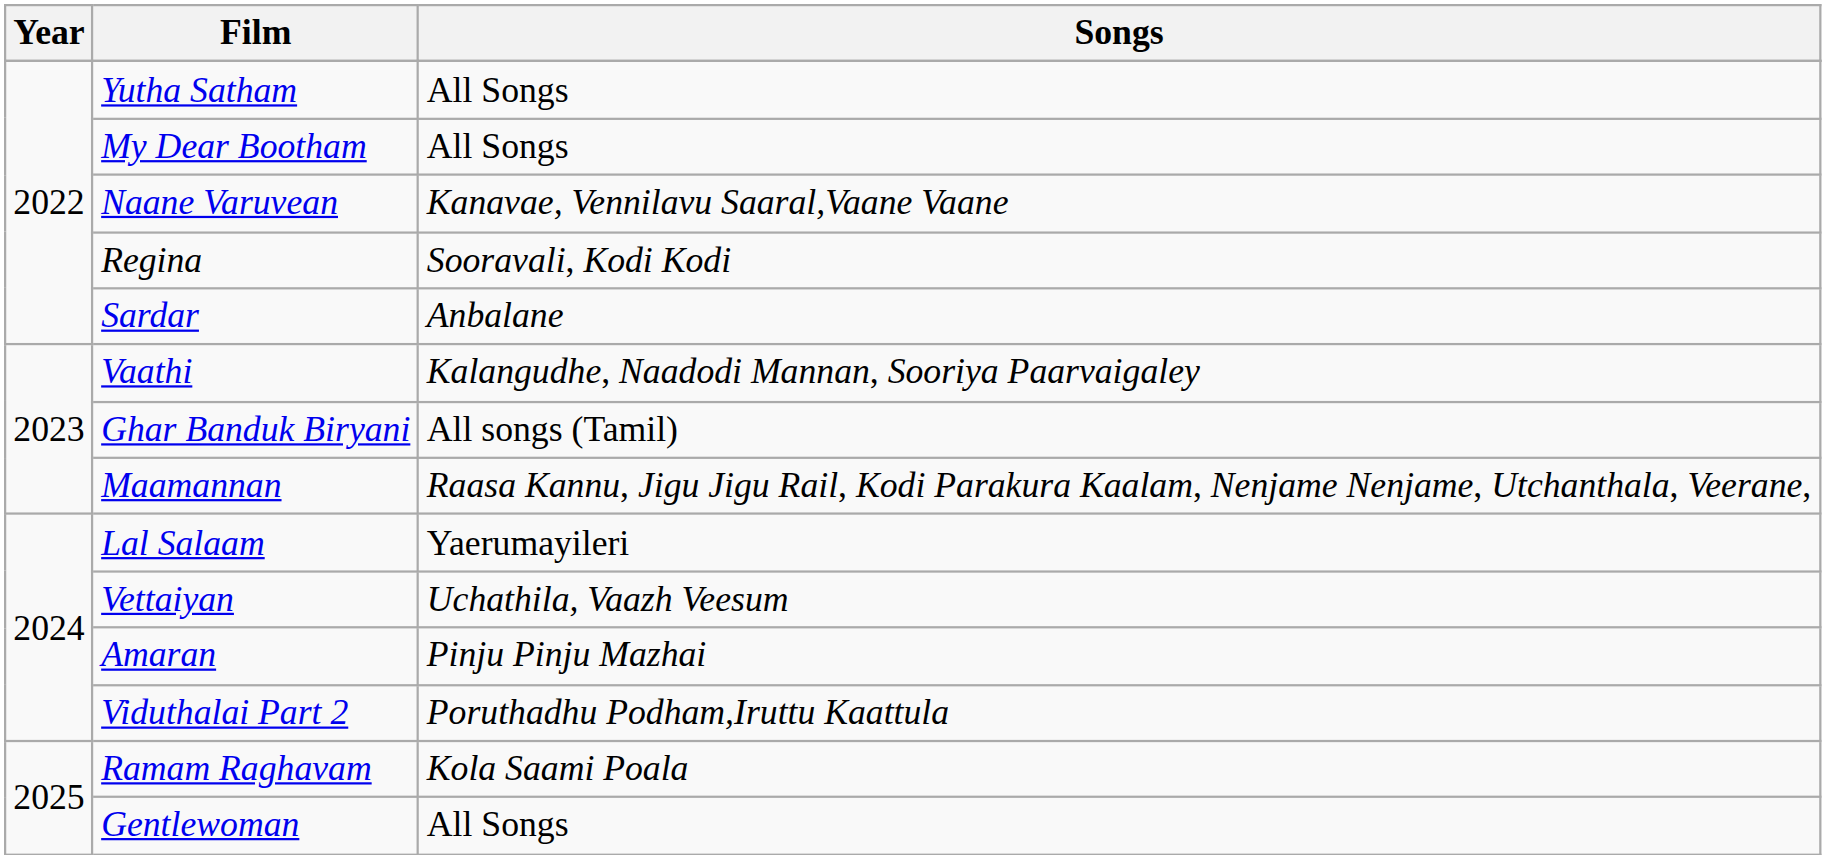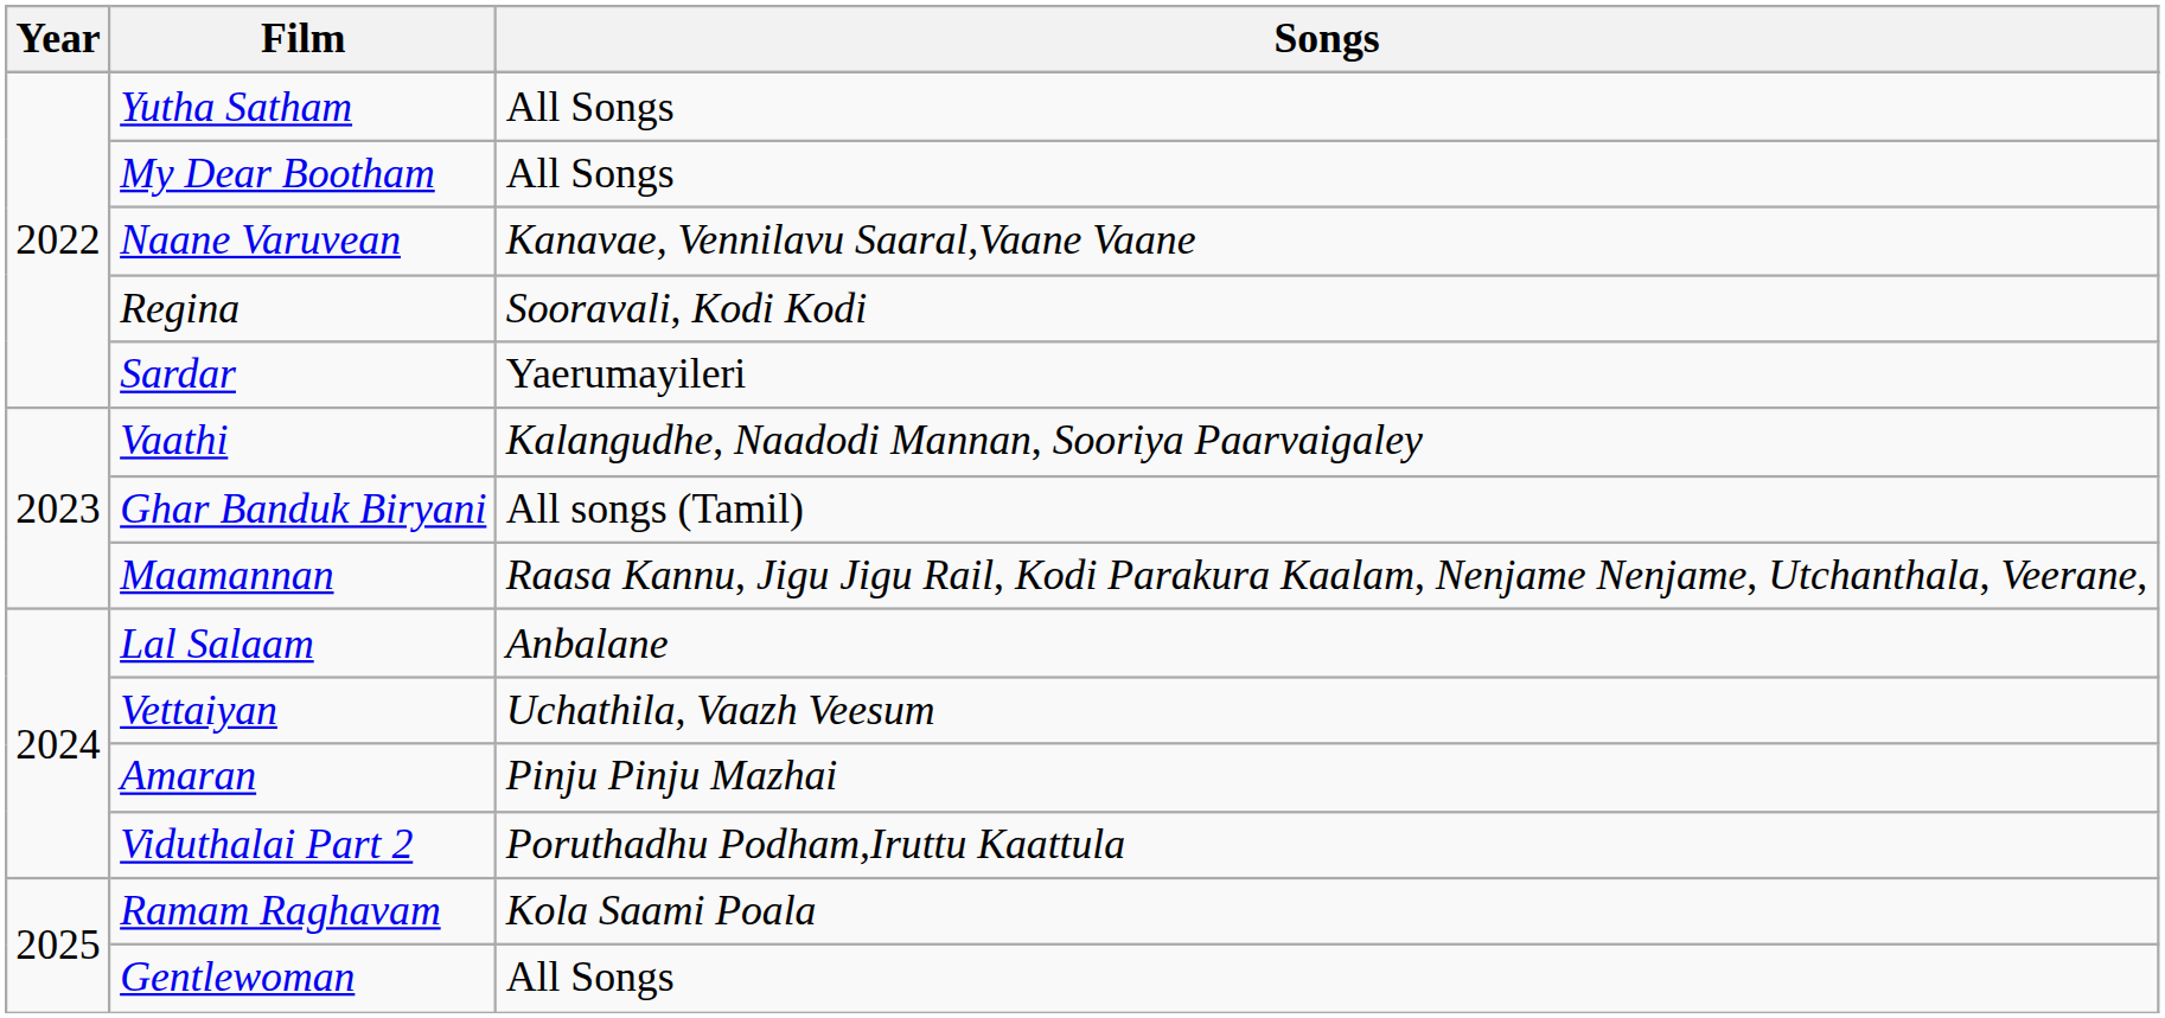Sardar | Songs: Anbalane -> Yaerumayileri
Lal Salaam | Songs: Yaerumayileri -> Anbalane
